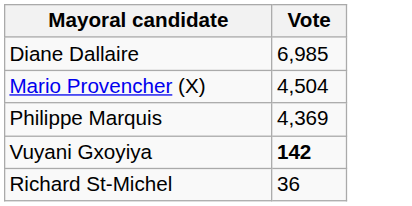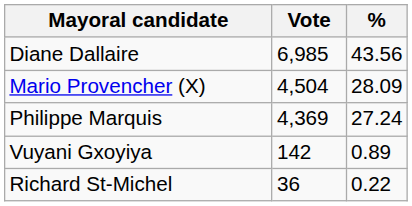+ column: % | 43.56 | 28.09 | 27.24 | 0.89 | 0.22
Vuyani Gxoyiya | Vote: bold -> normal
